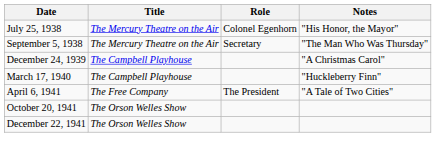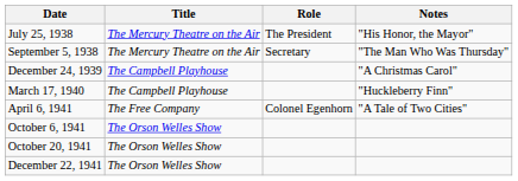July 25, 1938 | Role: Colonel Egenhorn -> The President
April 6, 1941 | Role: The President -> Colonel Egenhorn
+ row: October 6, 1941 | The Orson Welles Show
